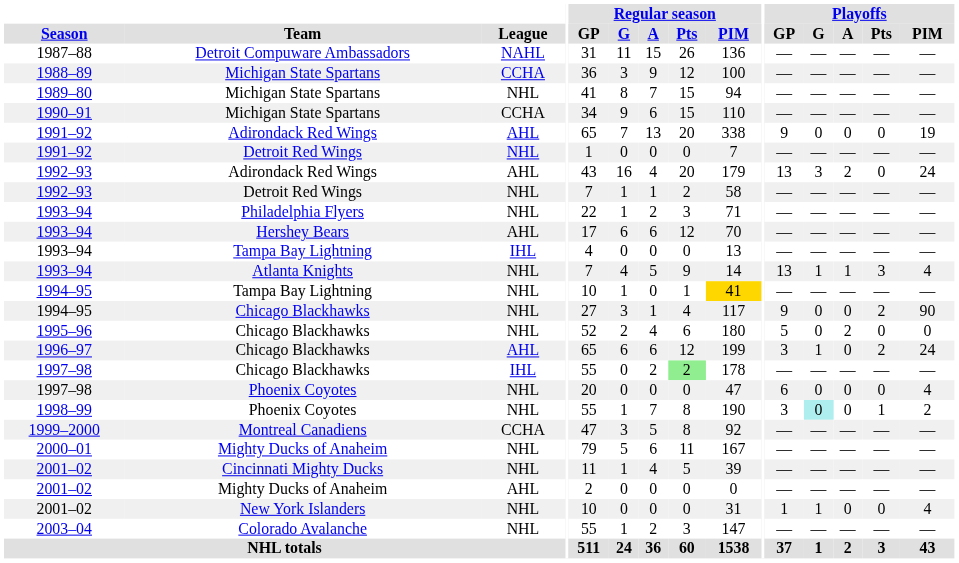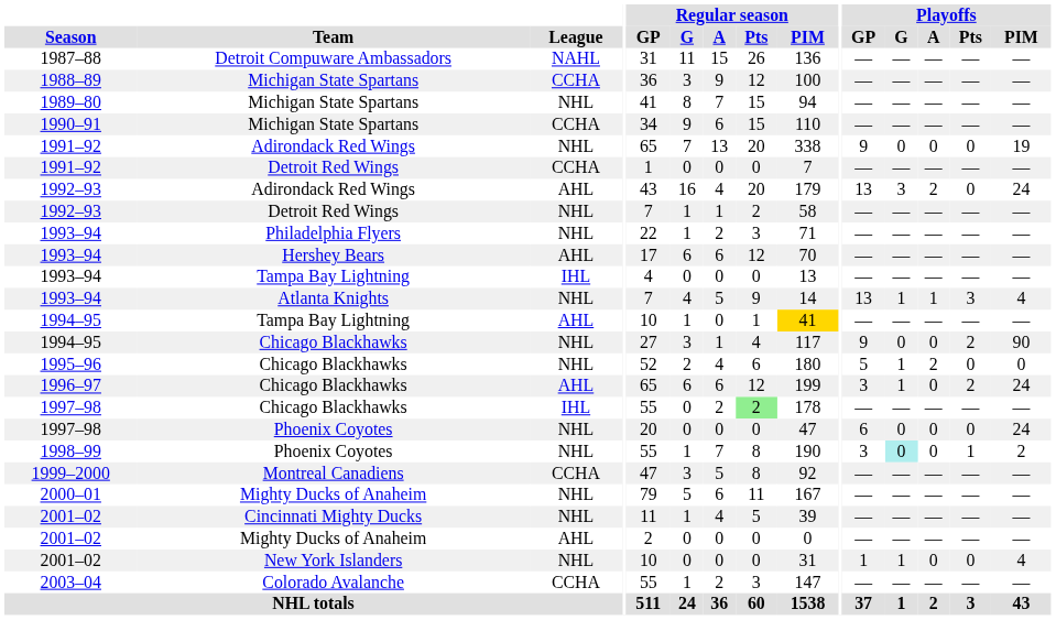1991–92 / Adirondack Red Wings | League: AHL -> NHL
1991–92 / Detroit Red Wings | League: NHL -> CCHA
1994–95 / Tampa Bay Lightning | League: NHL -> AHL
1995–96 | Playoffs / G: 0 -> 1
1997–98 / Phoenix Coyotes | Playoffs / PIM: 4 -> 24
2003–04 | League: NHL -> CCHA
